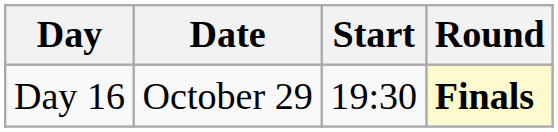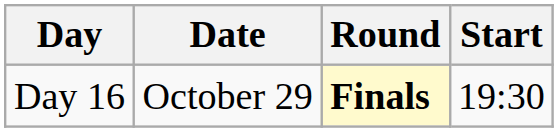columns swapped: Start <-> Round
